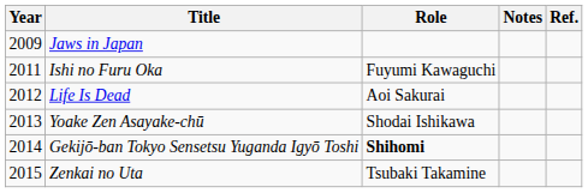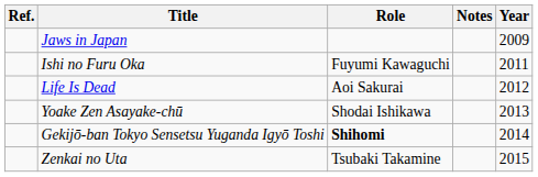columns swapped: Year <-> Ref.
